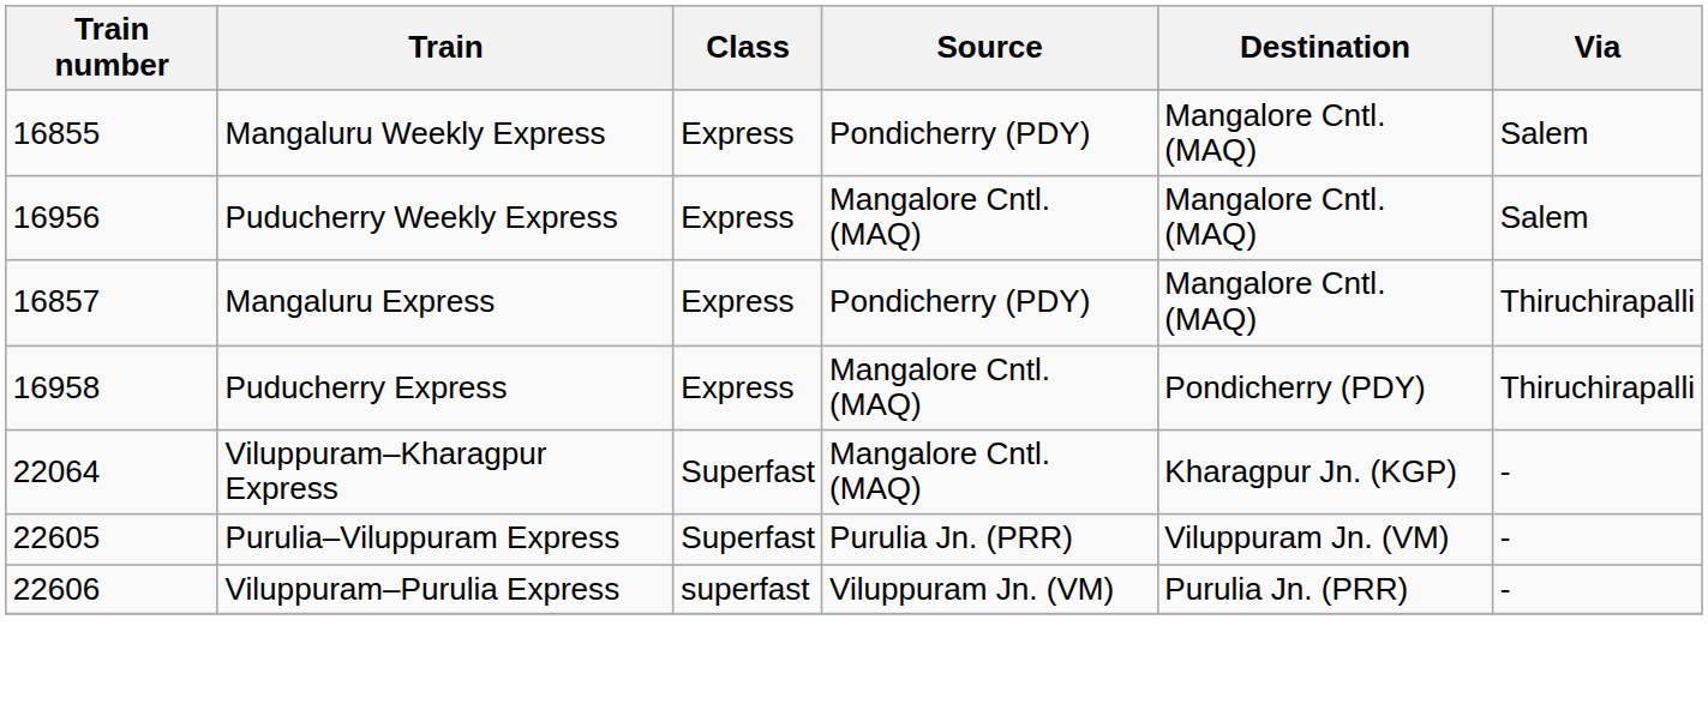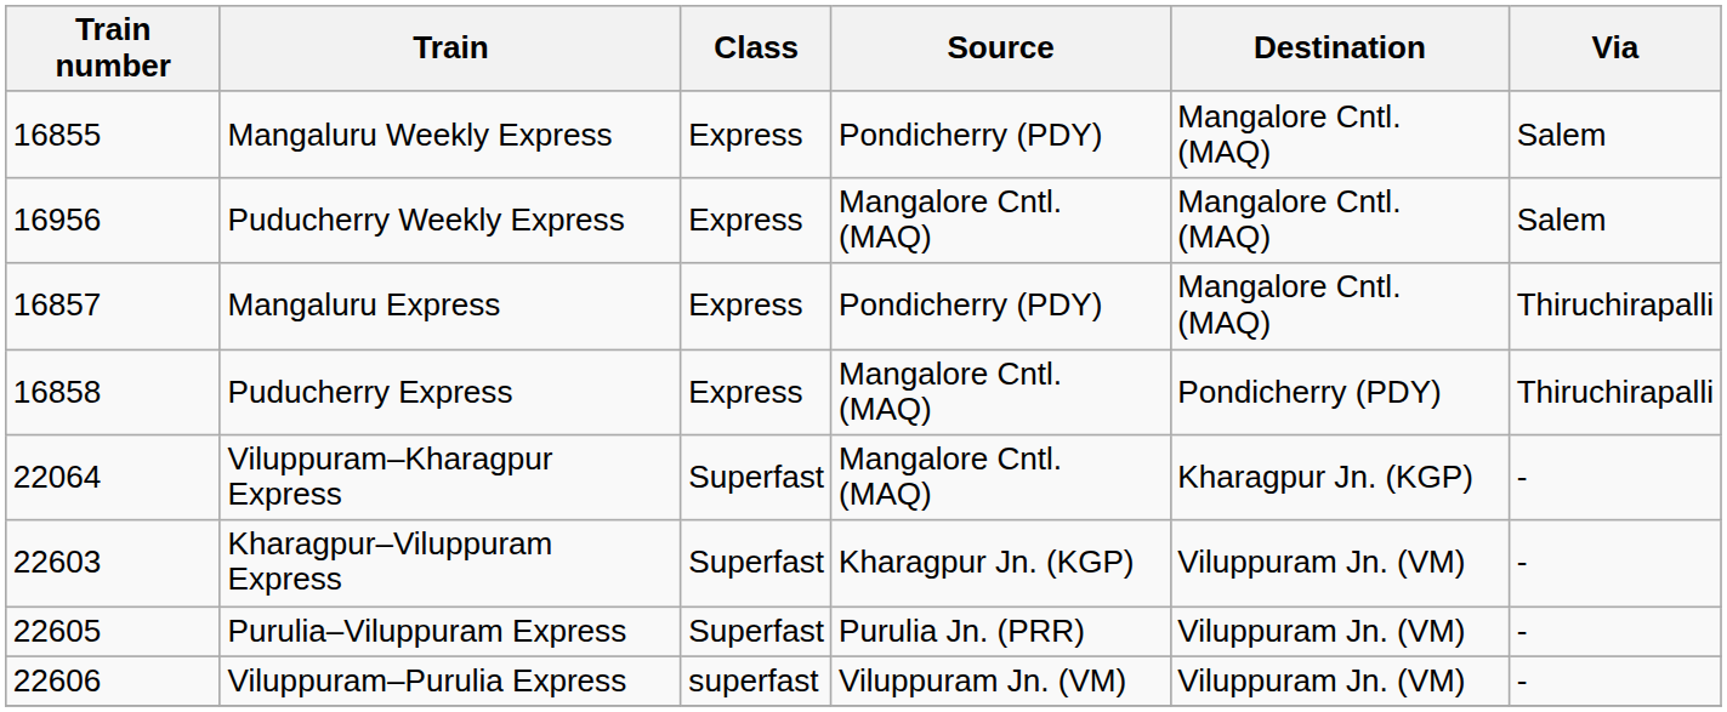Puducherry Express | Train number: 16958 -> 16858
+ row: 22603 | Kharagpur–Viluppuram Express | Superfast | Kharagpur Jn. (KGP) | Viluppuram Jn. (VM) | -
Viluppuram–Purulia Express | Destination: Purulia Jn. (PRR) -> Viluppuram Jn. (VM)
